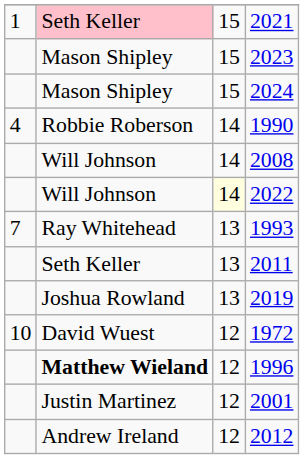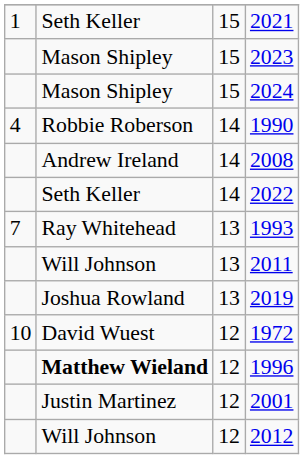2021 | column 2: pink background -> no background
2008 | column 2: Will Johnson -> Andrew Ireland
2022 | column 2: Will Johnson -> Seth Keller
2022 | column 3: lightyellow background -> no background
2011 | column 2: Seth Keller -> Will Johnson
2012 | column 2: Andrew Ireland -> Will Johnson
